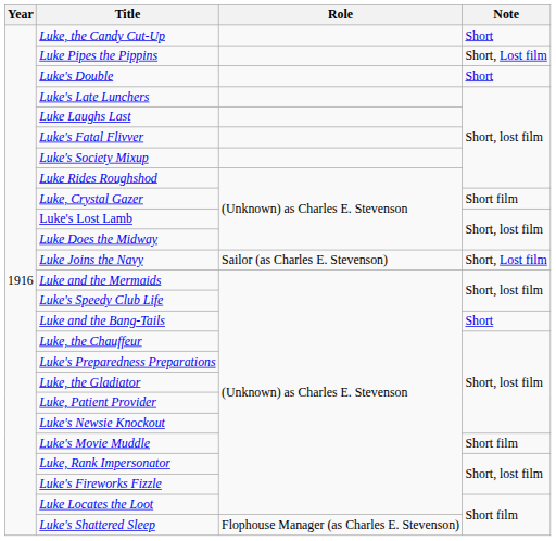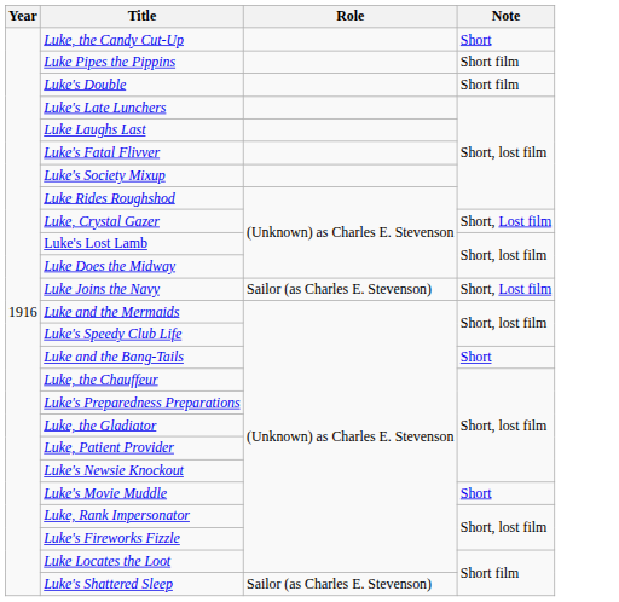Luke Pipes the Pippins | Note: Short, Lost film -> Short film
Luke's Double | Note: Short -> Short film
Luke, Crystal Gazer | Note: Short film -> Short, Lost film
Luke's Movie Muddle | Note: Short film -> Short
Luke's Shattered Sleep | Role: Flophouse Manager (as Charles E. Stevenson) -> Sailor (as Charles E. Stevenson)
